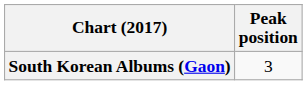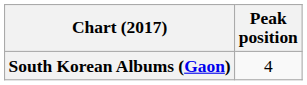South Korean Albums (Gaon) | Peak position: 3 -> 4
